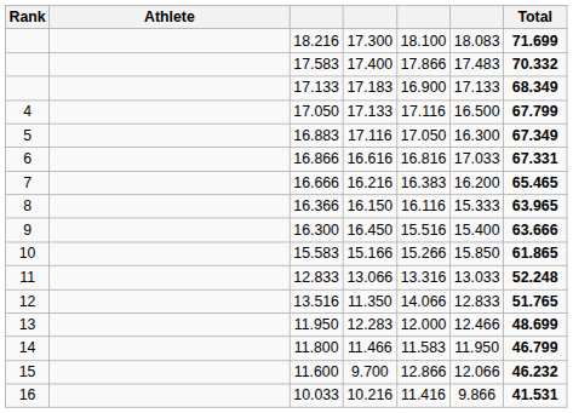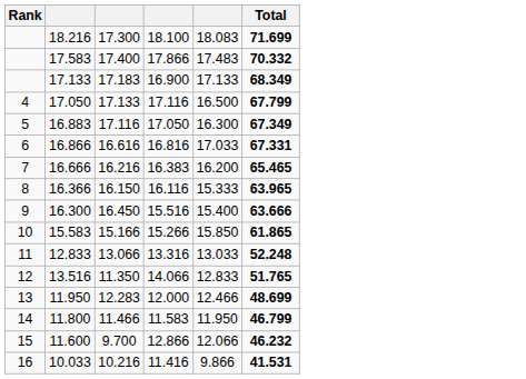- column: Athlete
